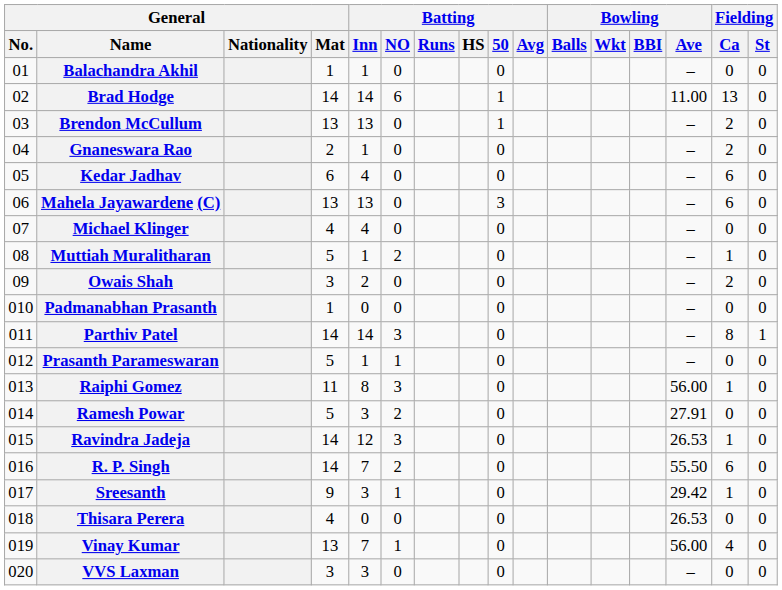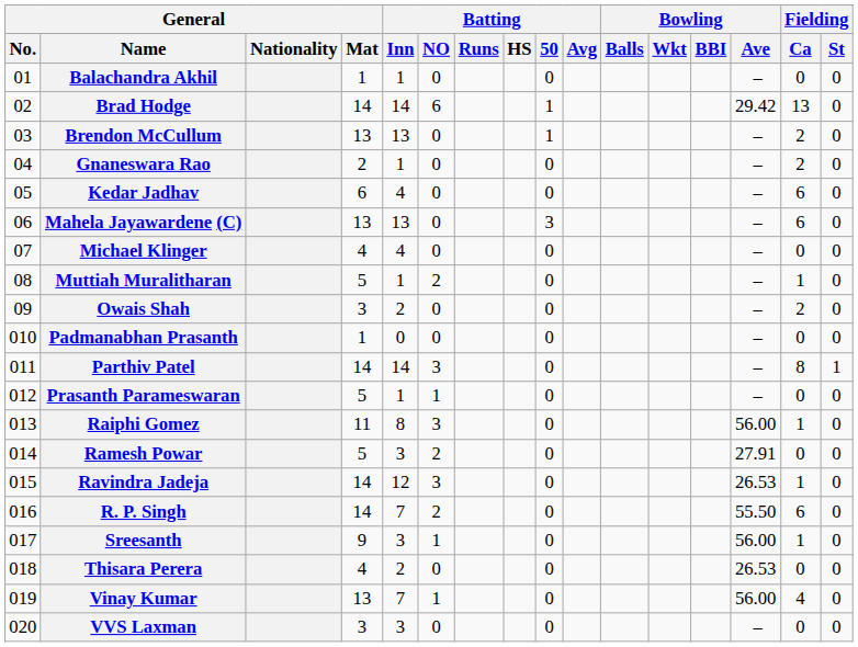Brad Hodge | Bowling / Ave: 11.00 -> 29.42
Sreesanth | Bowling / Ave: 29.42 -> 56.00
Thisara Perera | Batting / Inn: 0 -> 2
